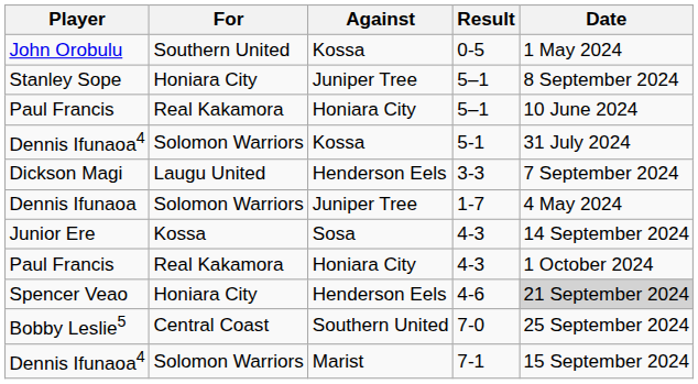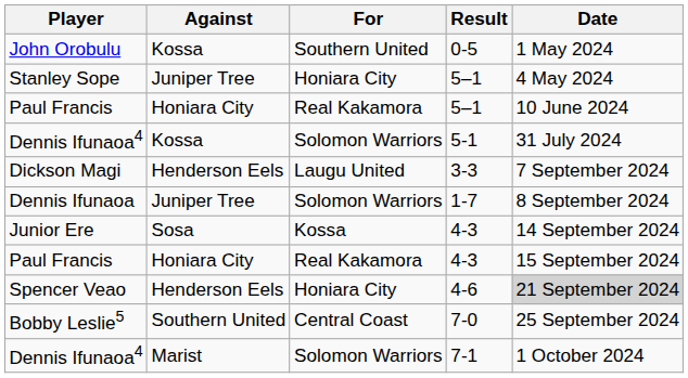columns swapped: For <-> Against
Stanley Sope | Date: 8 September 2024 -> 4 May 2024
Dennis Ifunaoa | Date: 4 May 2024 -> 8 September 2024
Paul Francis / 4-3 | Date: 1 October 2024 -> 15 September 2024
Dennis Ifunaoa4 / 7-1 | Date: 15 September 2024 -> 1 October 2024
